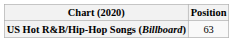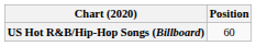US Hot R&B/Hip-Hop Songs (Billboard) | Position: 63 -> 60
